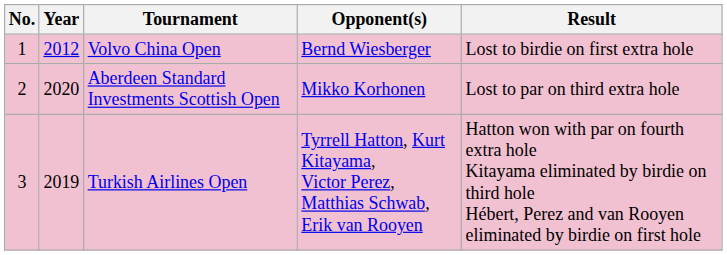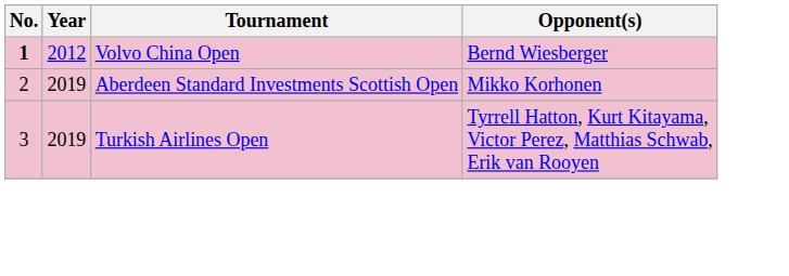- column: Result | Lost to birdie on first extra hole | Lost to par on third extra hole | Hatton won with par on fourth extra hole Kitayama eliminated by birdie on third hole Hébert, Perez and van Rooyen eliminated by birdie on first hole
Volvo China Open | No.: normal -> bold
Aberdeen Standard Investments Scottish Open | Year: 2020 -> 2019
